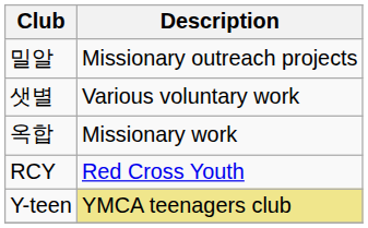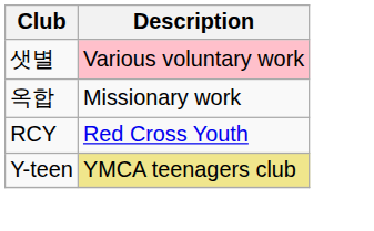- row: 밀알 | Missionary outreach projects
샛별 | Description: no background -> pink background
